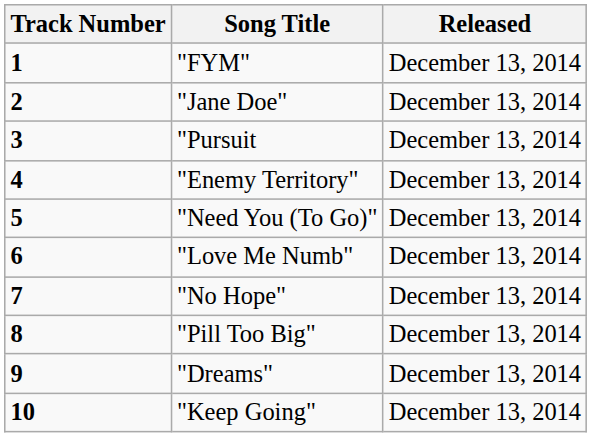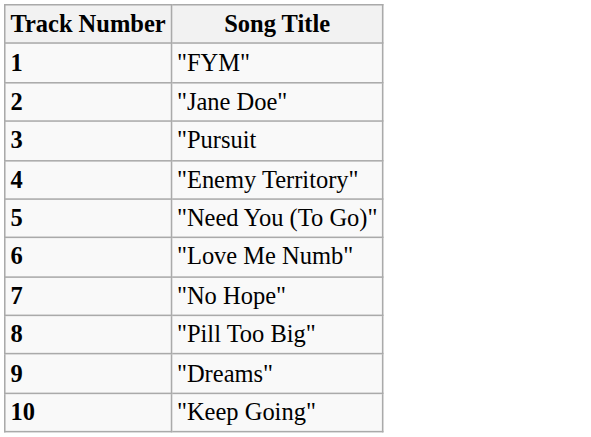- column: Released | December 13, 2014 | December 13, 2014 | December 13, 2014 | December 13, 2014 | December 13, 2014 | December 13, 2014 | December 13, 2014 | December 13, 2014 | December 13, 2014 | December 13, 2014
